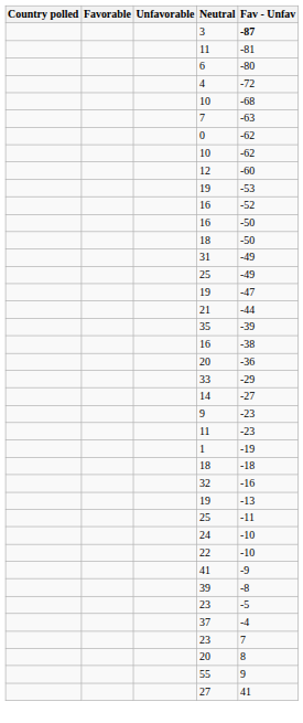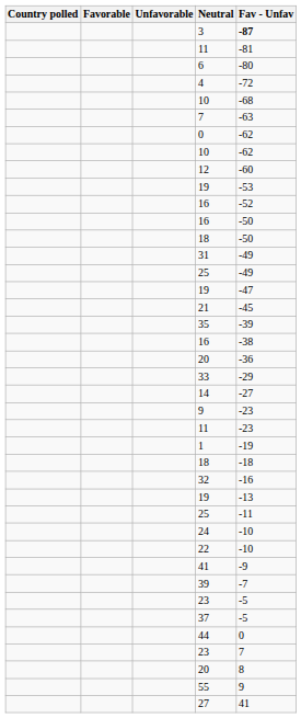21 | Fav - Unfav: -44 -> -45
39 | Fav - Unfav: -8 -> -7
37 | Fav - Unfav: -4 -> -5
+ row: 44 | 0
